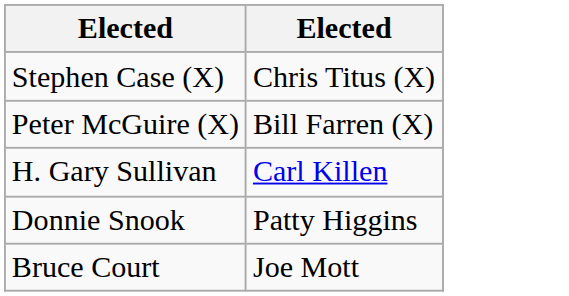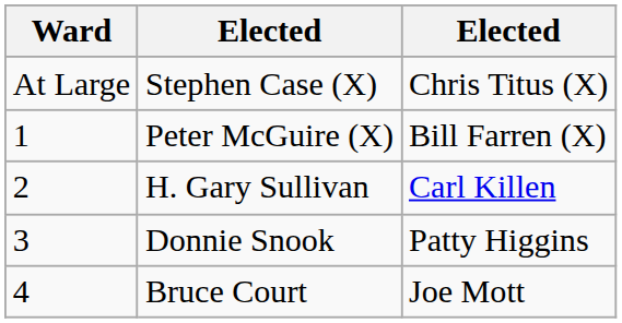+ column: Ward | At Large | 1 | 2 | 3 | 4
